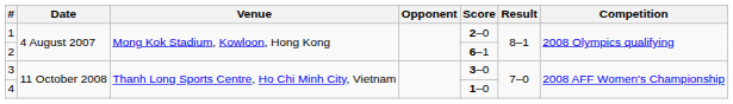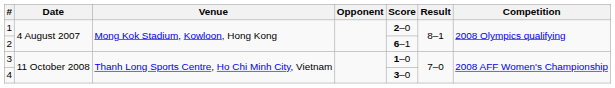3 | Score: 3–0 -> 1–0
4 | Score: 1–0 -> 3–0
